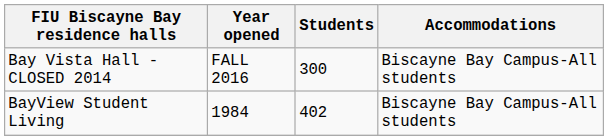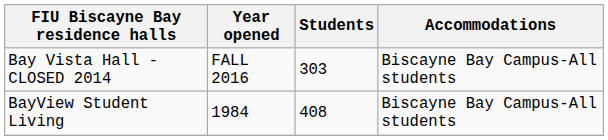Bay Vista Hall - CLOSED 2014 | Students: 300 -> 303
BayView Student Living | Students: 402 -> 408
